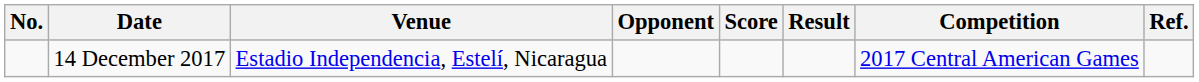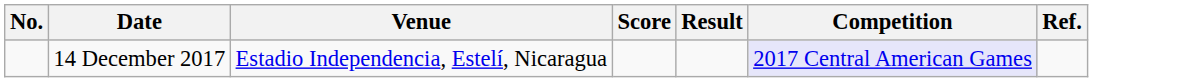- column: Opponent
14 December 2017 | Competition: no background -> lavender background
